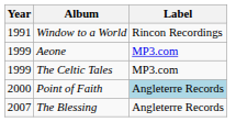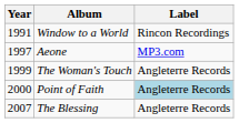Aeone | Year: 1999 -> 1997
- row: 1999 | The Celtic Tales | MP3.com
+ row: 1999 | The Woman's Touch | Angleterre Records
